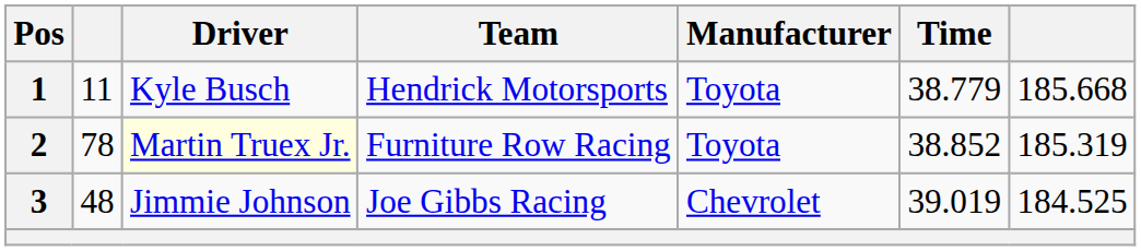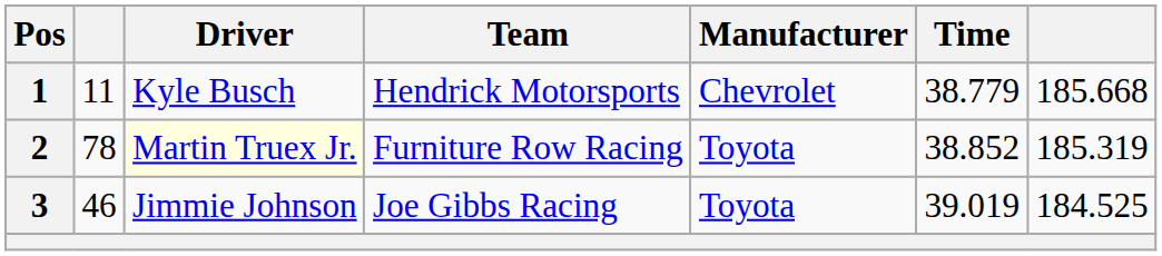1 | Manufacturer: Toyota -> Chevrolet
3 | column 2: 48 -> 46
3 | Manufacturer: Chevrolet -> Toyota
